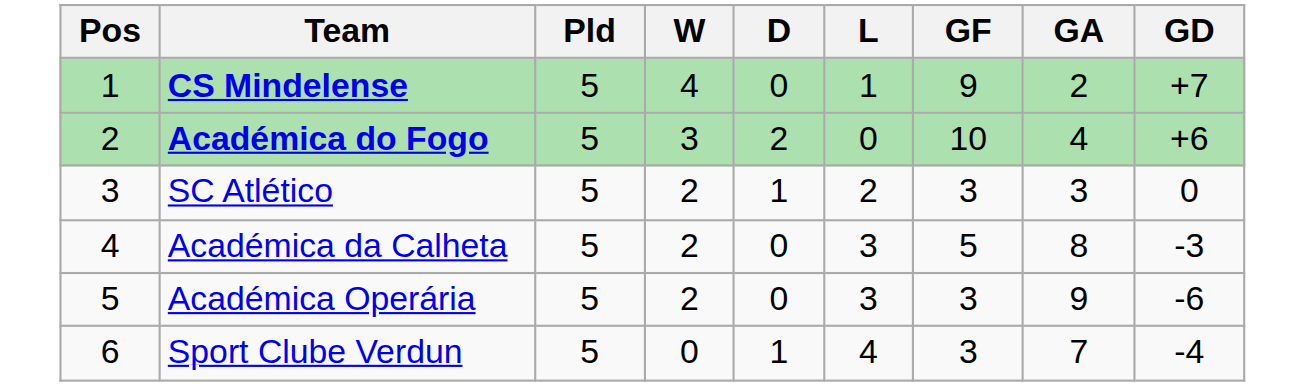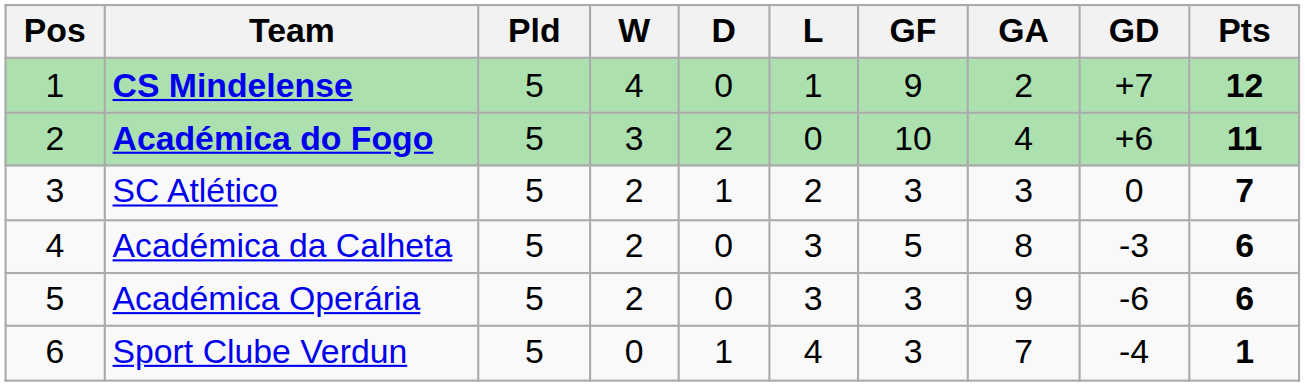+ column: Pts | 12 | 11 | 7 | 6 | 6 | 1
